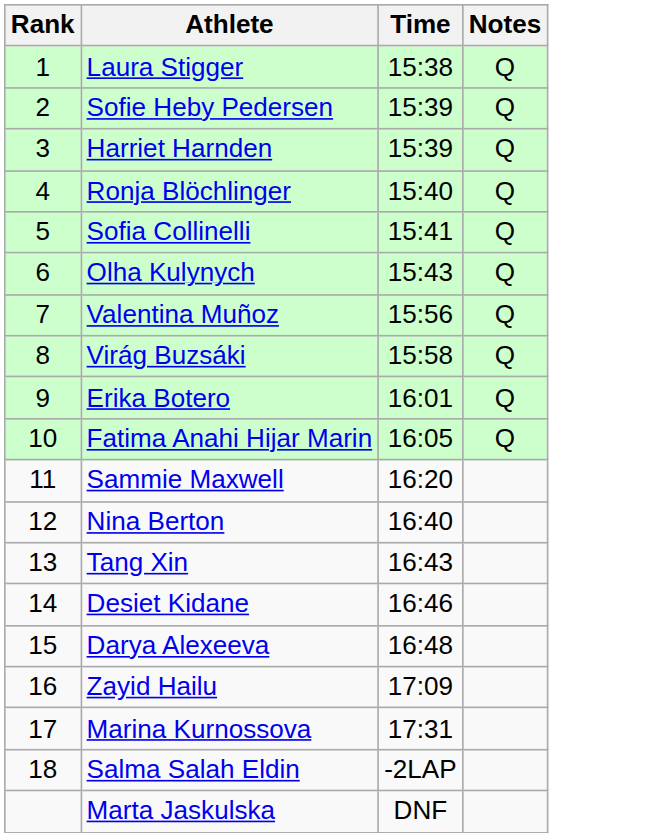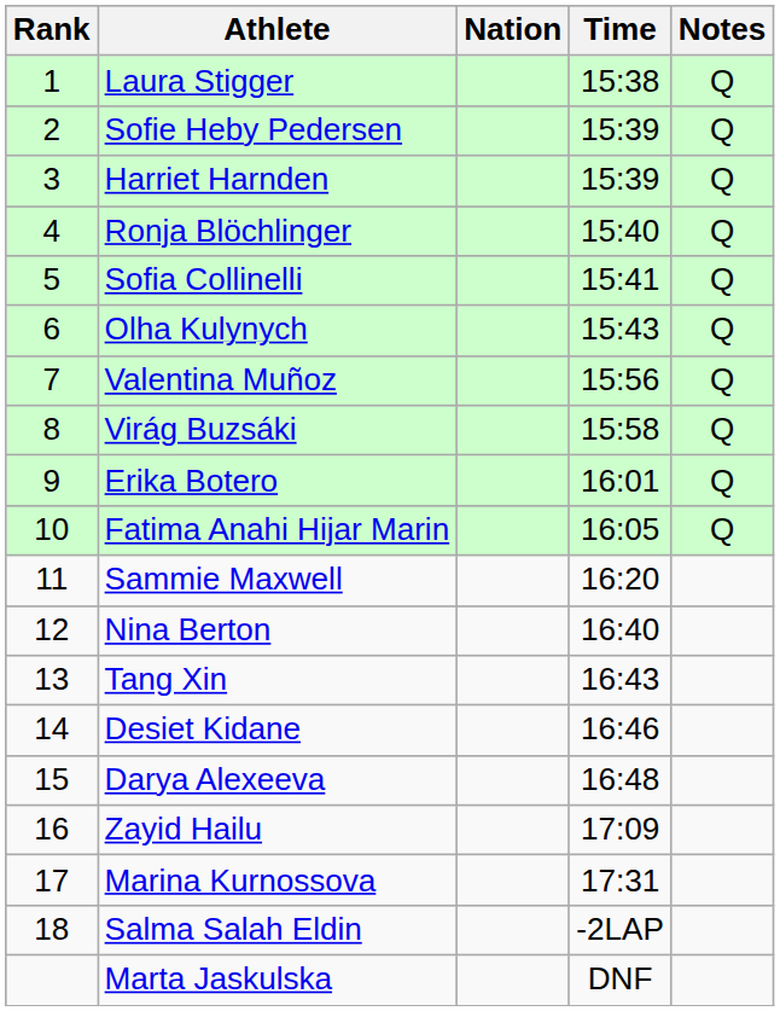+ column: Nation
